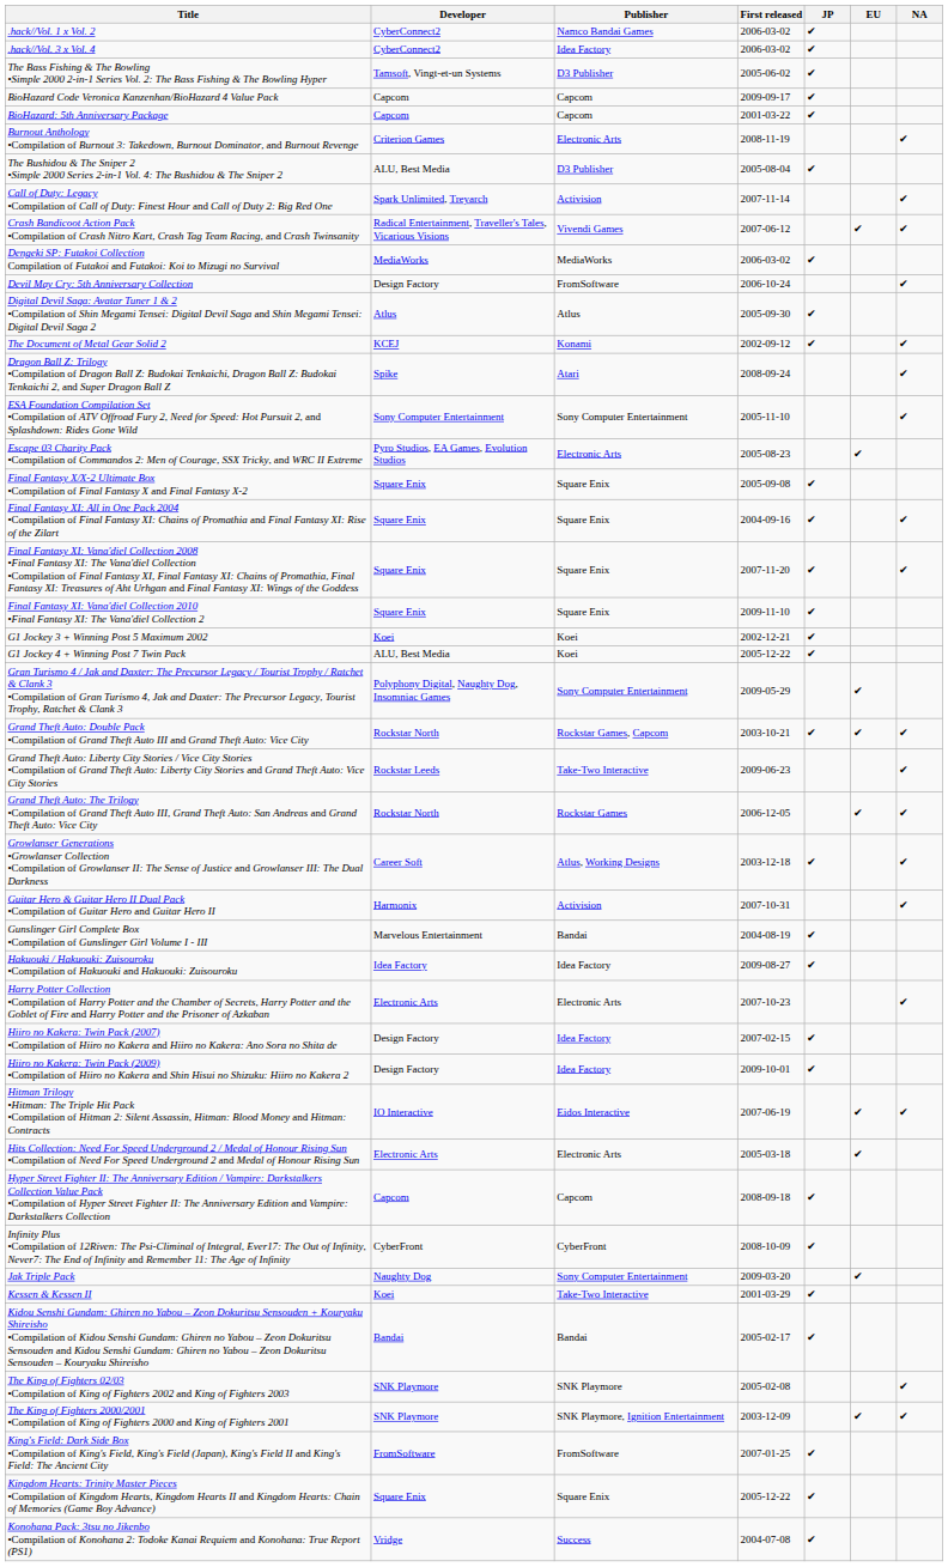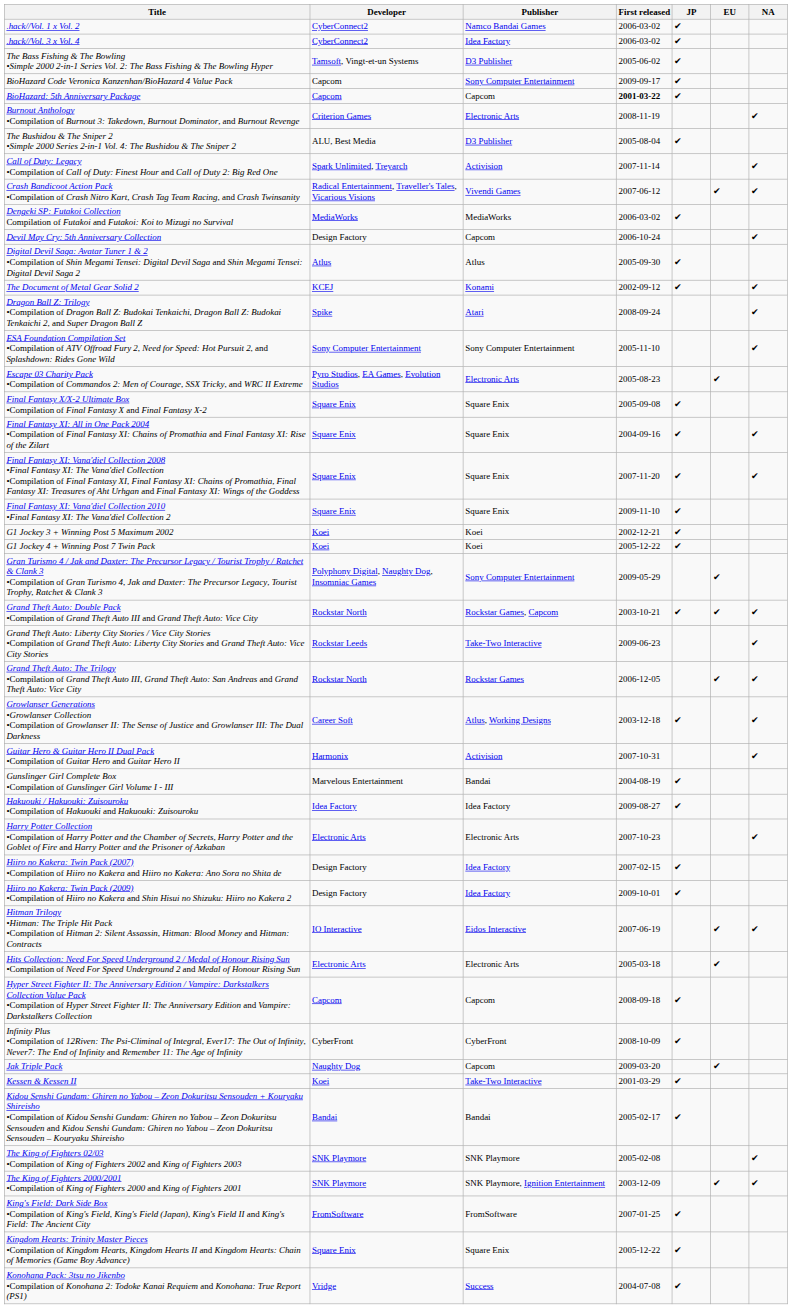BioHazard Code Veronica Kanzenhan/BioHazard 4 Value Pack | Publisher: Capcom -> Sony Computer Entertainment
BioHazard: 5th Anniversary Package | First released: normal -> bold
Devil May Cry: 5th Anniversary Collection | Publisher: FromSoftware -> Capcom
G1 Jockey 4 + Winning Post 7 Twin Pack | Developer: ALU, Best Media -> Koei
Jak Triple Pack | Publisher: Sony Computer Entertainment -> Capcom
